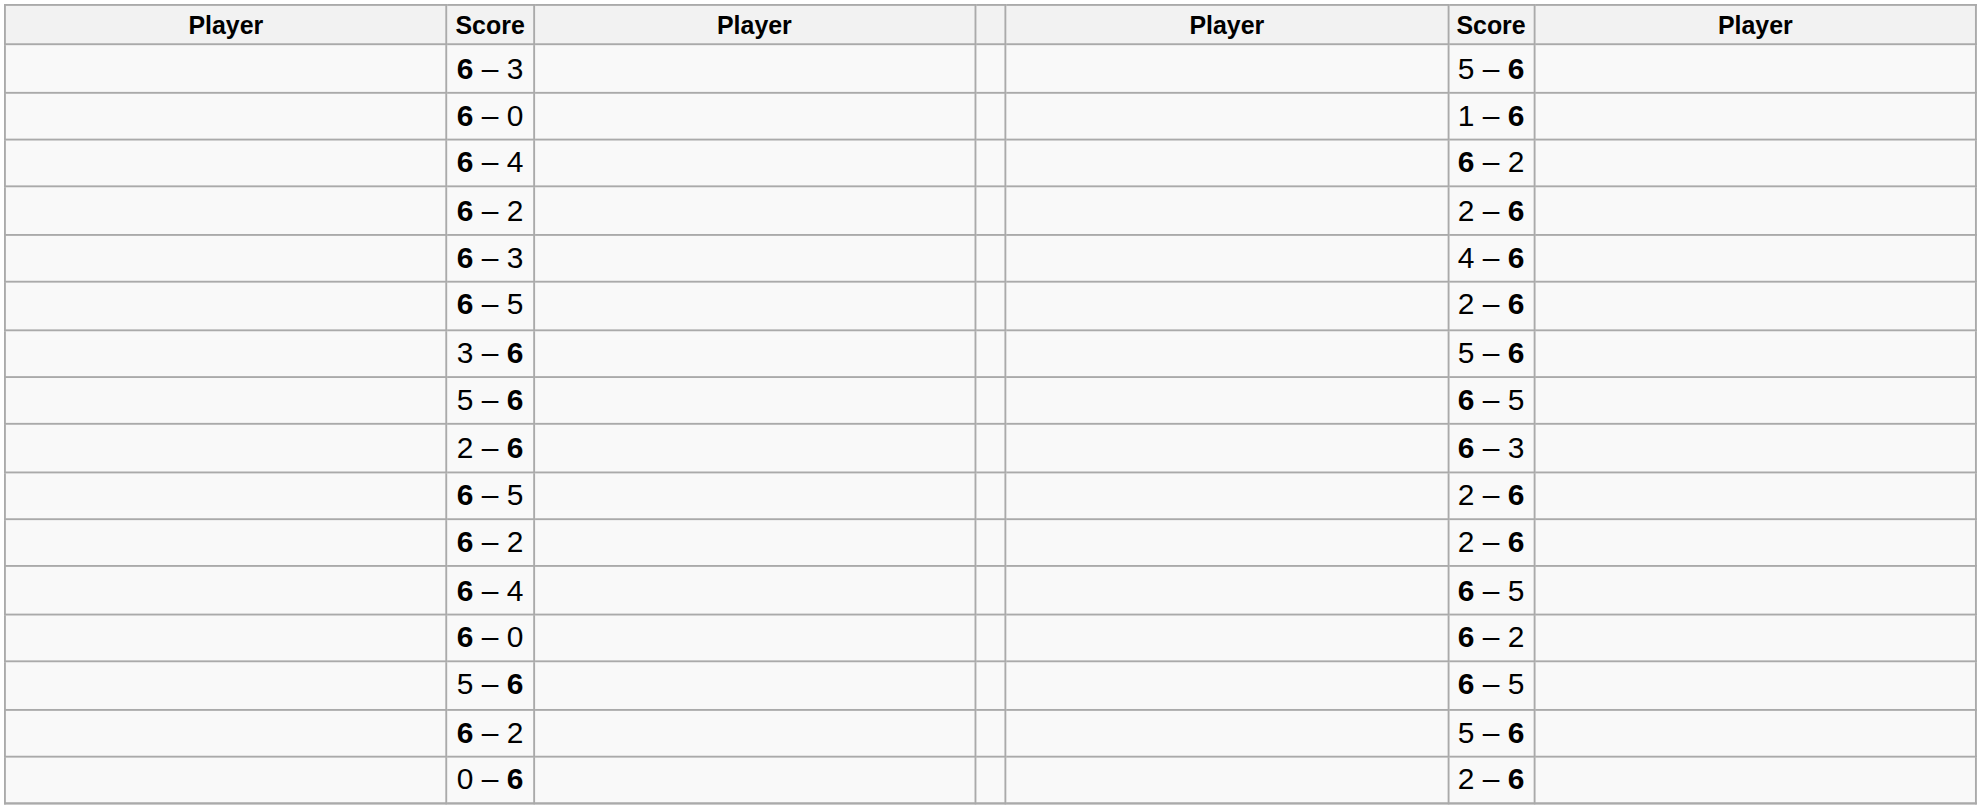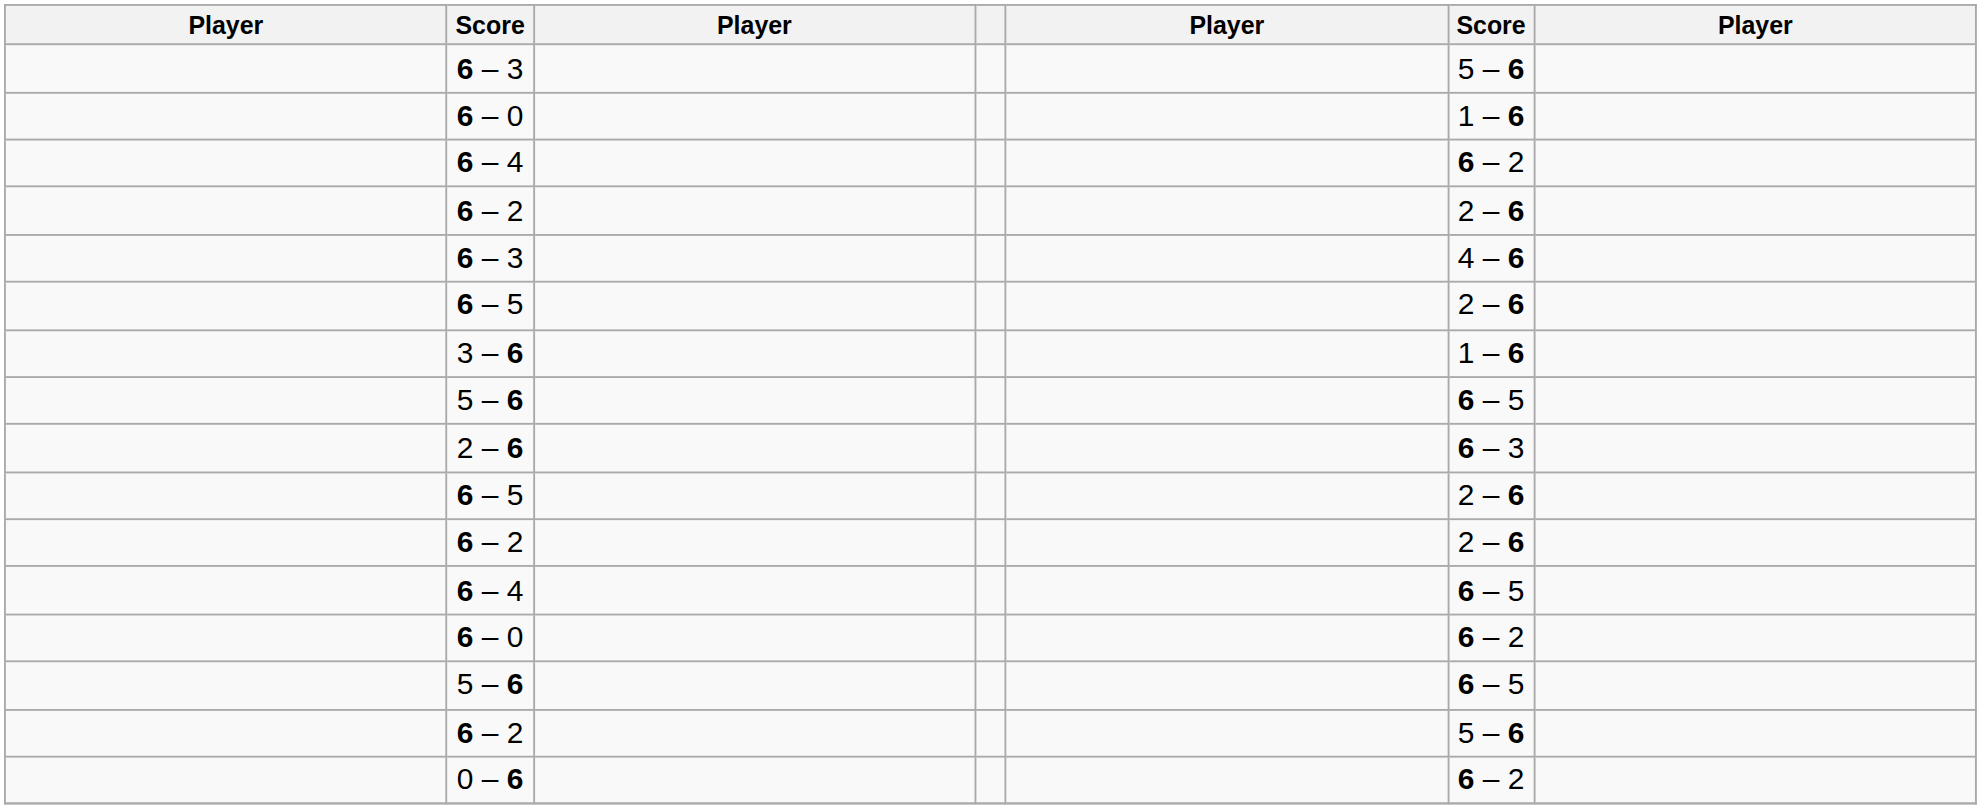3 – 6 | column 6: 5 – 6 -> 1 – 6
0 – 6 | column 6: 2 – 6 -> 6 – 2
